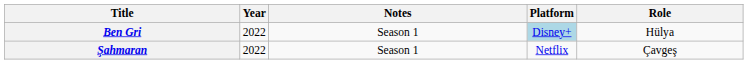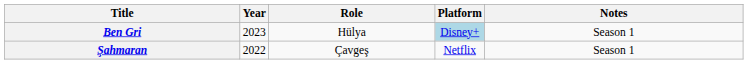columns swapped: Role <-> Notes
Ben Gri | Year: 2022 -> 2023
